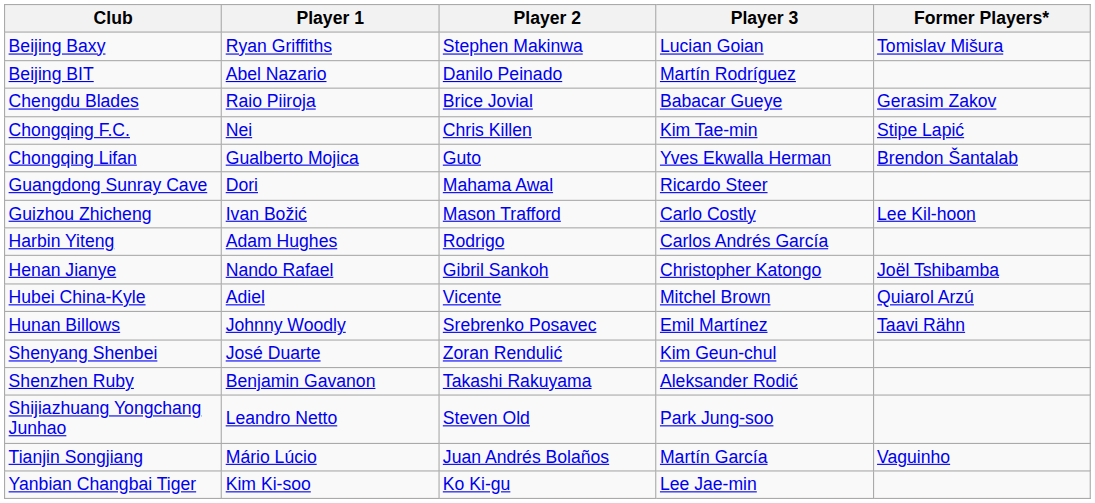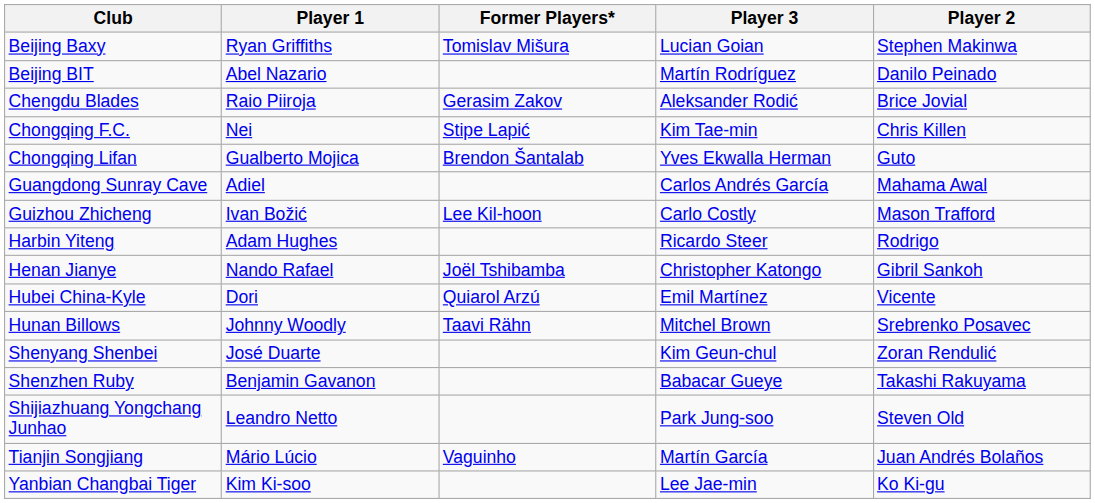columns swapped: Player 2 <-> Former Players*
Chengdu Blades | Player 3: Babacar Gueye -> Aleksander Rodić
Guangdong Sunray Cave | Player 1: Dori -> Adiel
Guangdong Sunray Cave | Player 3: Ricardo Steer -> Carlos Andrés García
Harbin Yiteng | Player 3: Carlos Andrés García -> Ricardo Steer
Hubei China-Kyle | Player 1: Adiel -> Dori
Hubei China-Kyle | Player 3: Mitchel Brown -> Emil Martínez
Hunan Billows | Player 3: Emil Martínez -> Mitchel Brown
Shenzhen Ruby | Player 3: Aleksander Rodić -> Babacar Gueye
